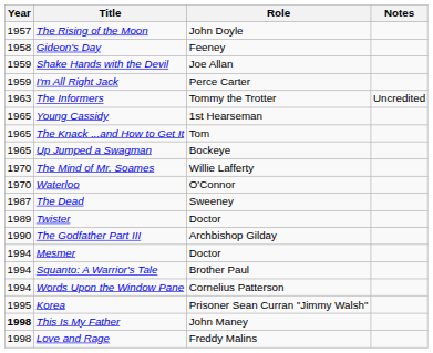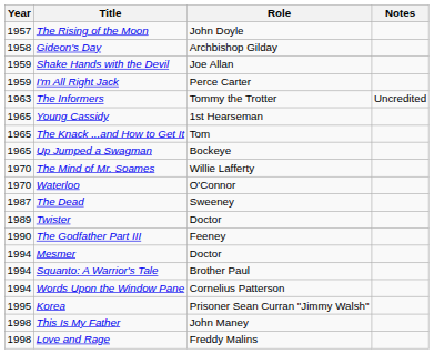Gideon's Day | Role: Feeney -> Archbishop Gilday
The Godfather Part III | Role: Archbishop Gilday -> Feeney
This Is My Father | Year: bold -> normal
